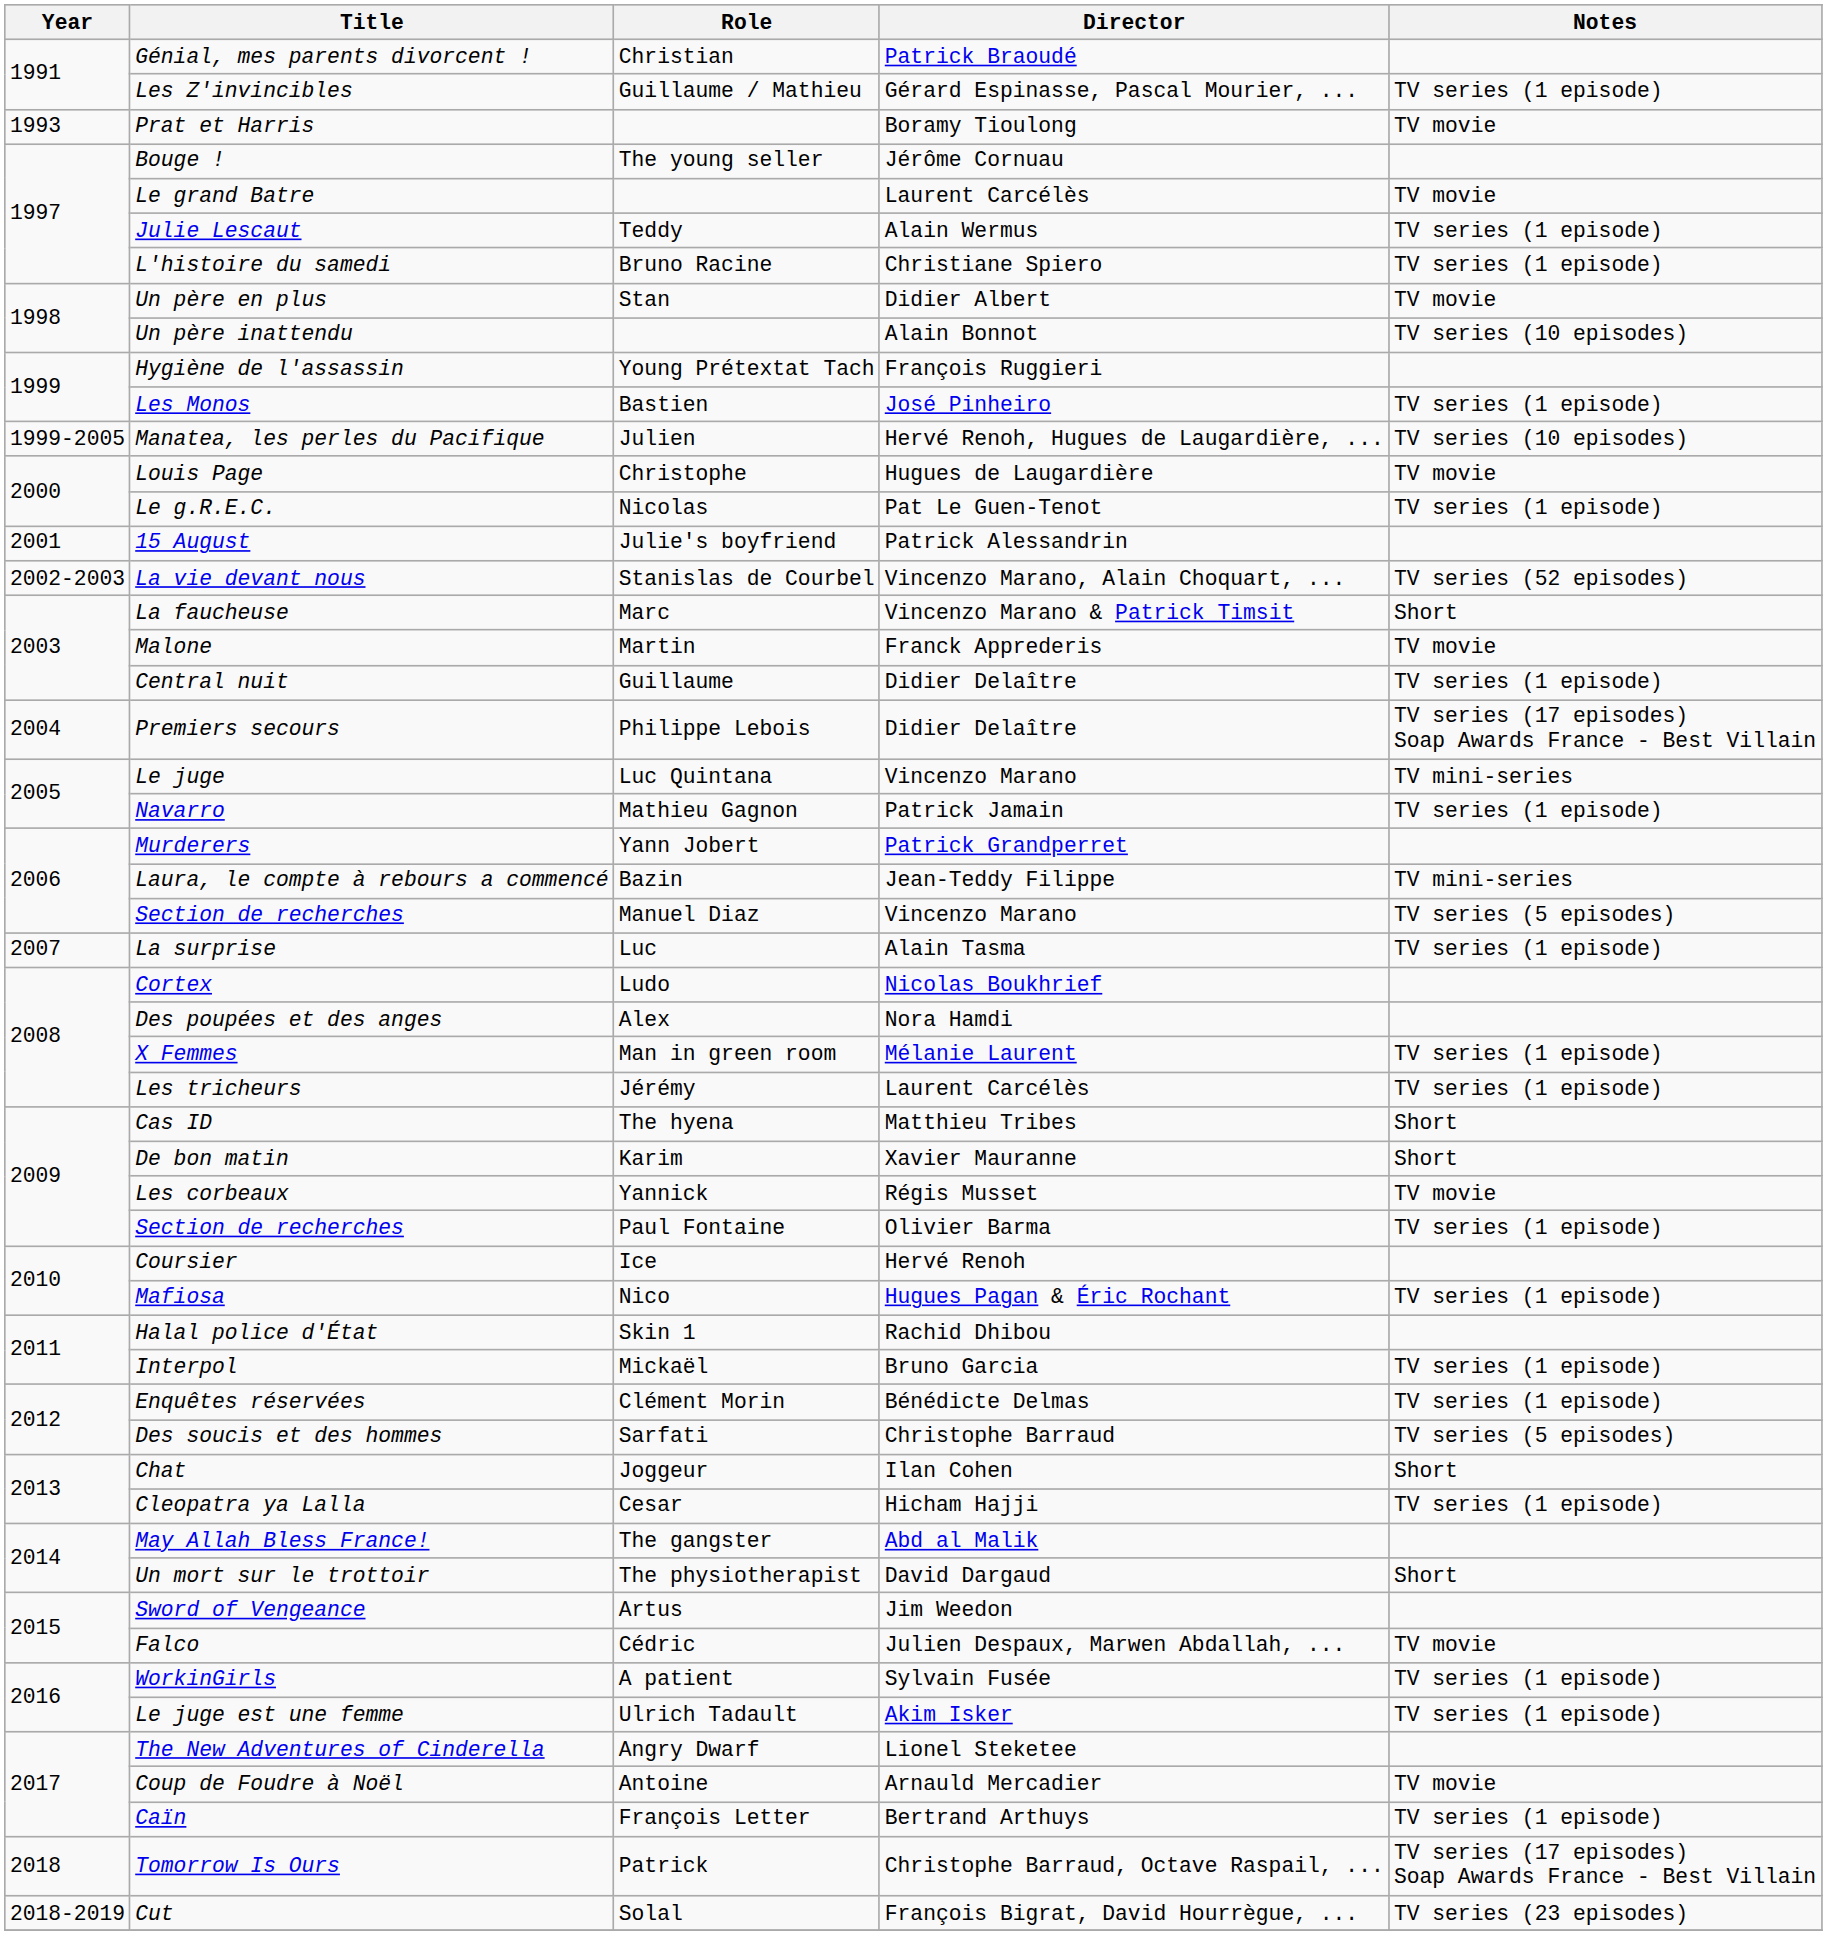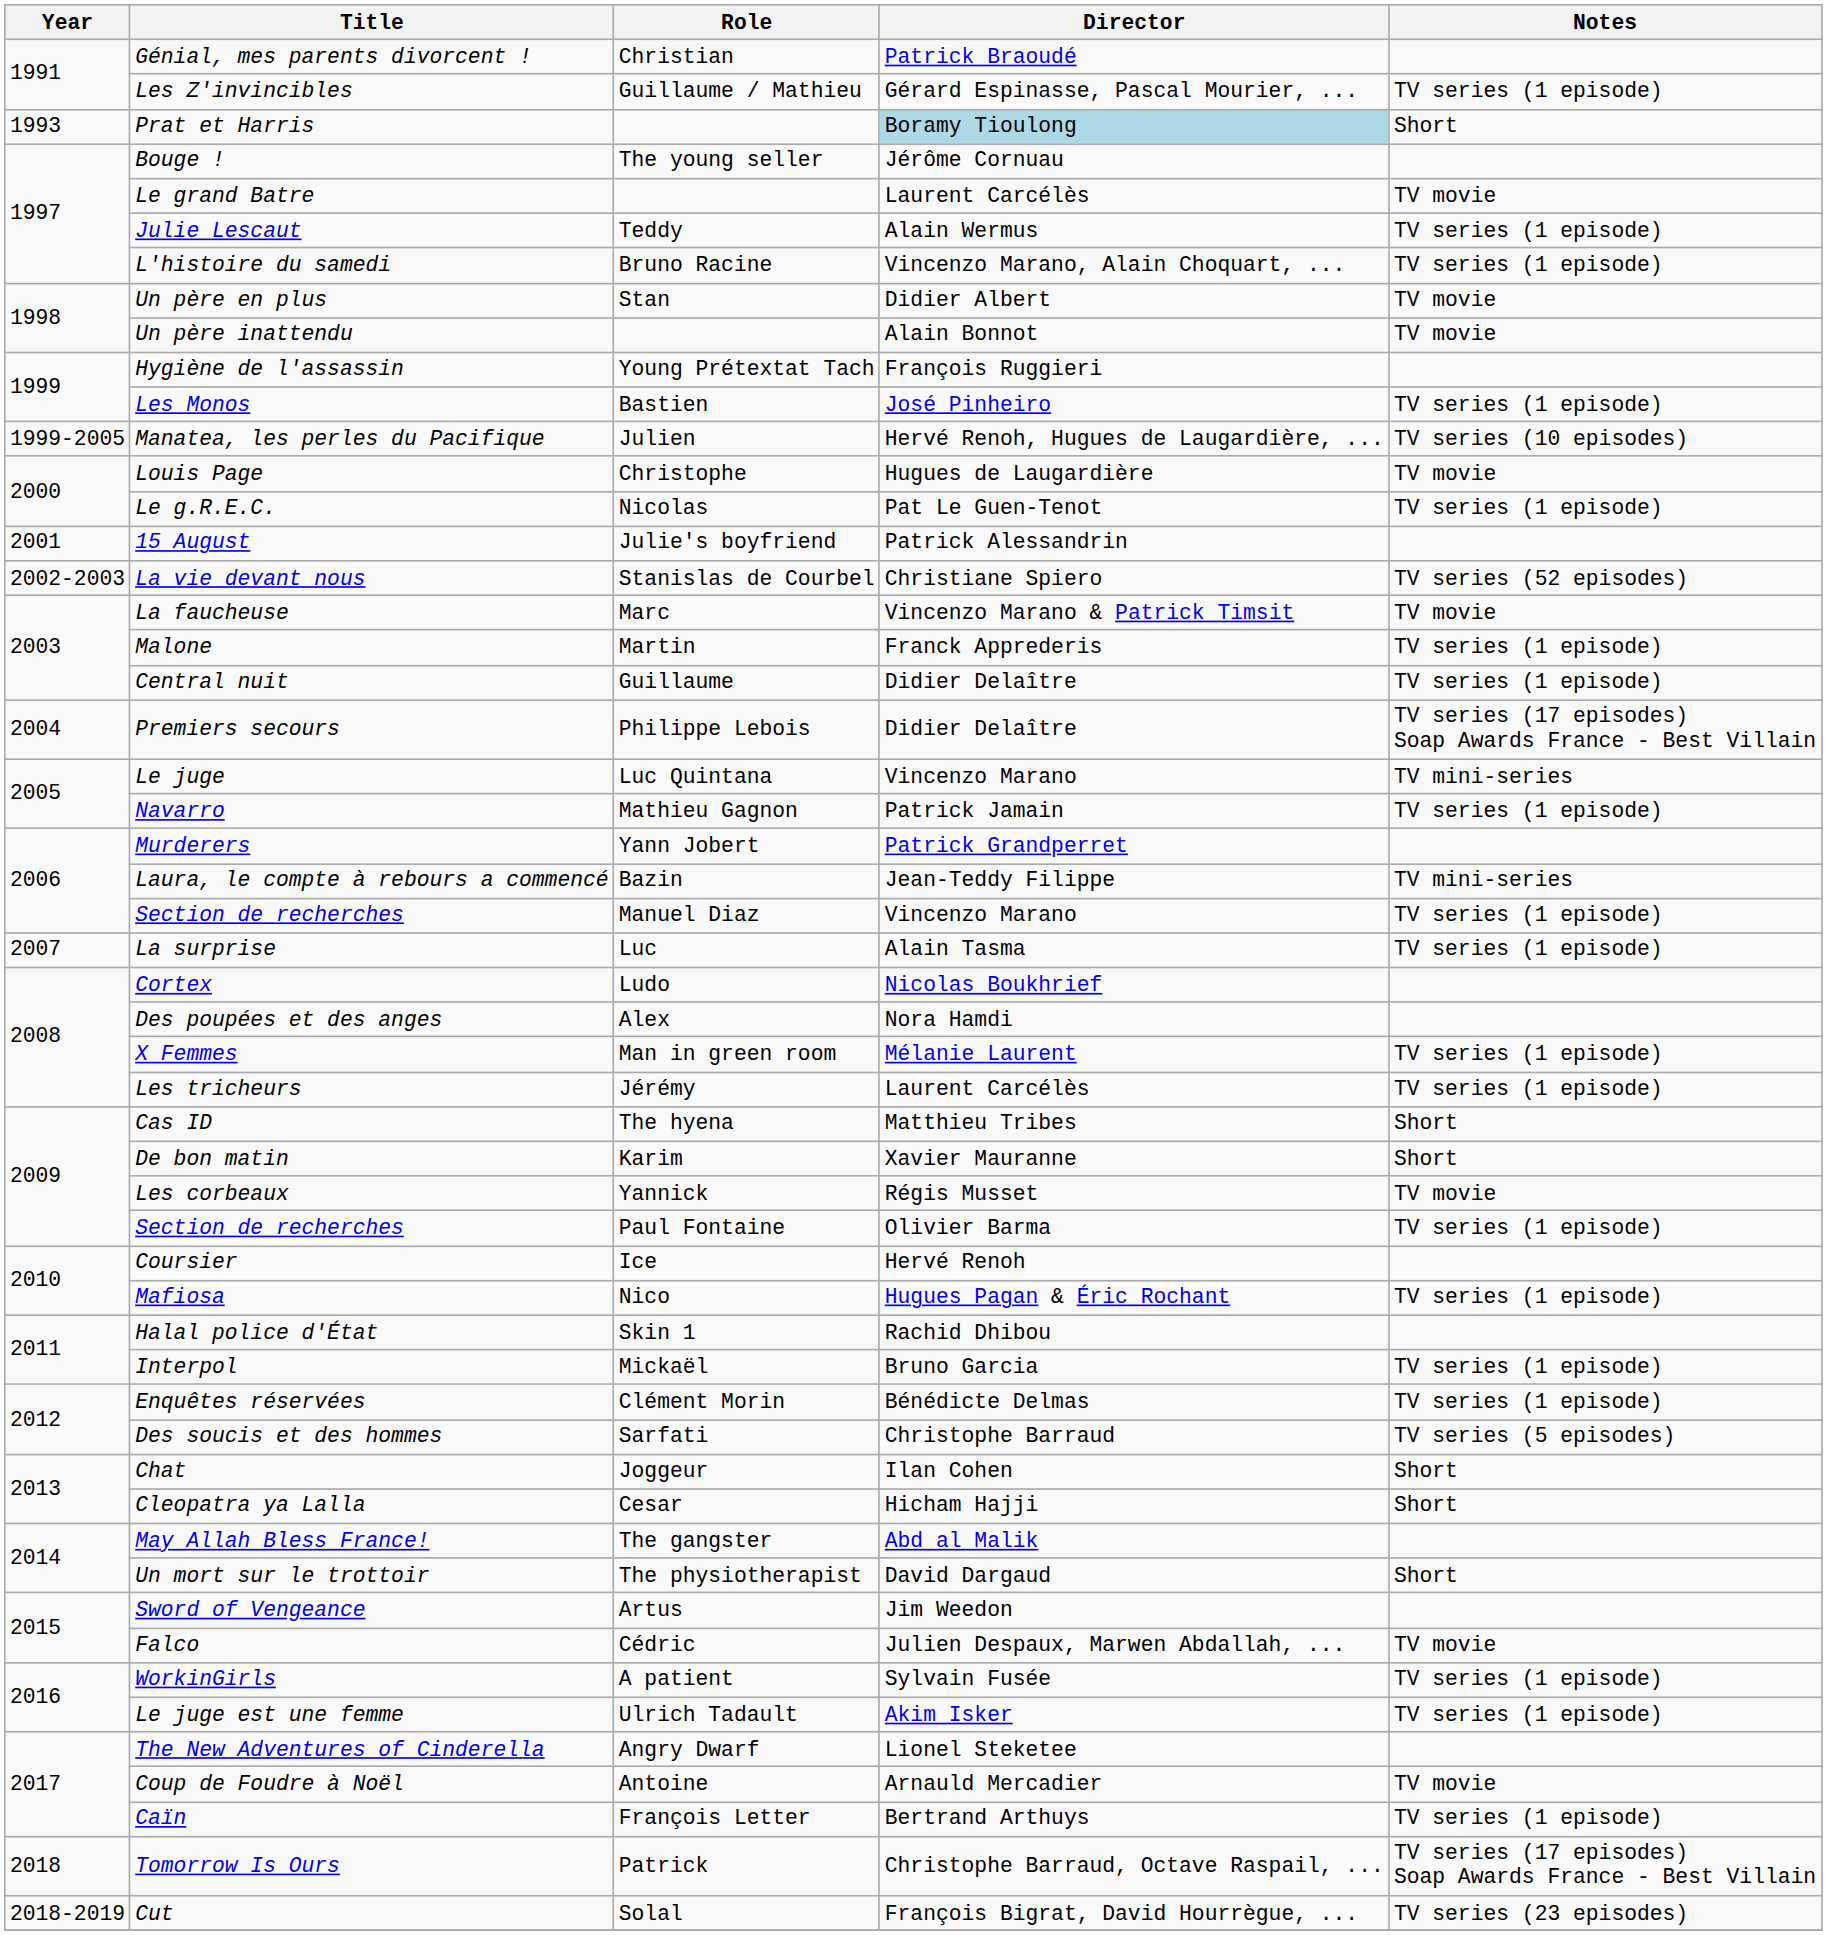Prat et Harris | Director: no background -> lightblue background
Prat et Harris | Notes: TV movie -> Short
L'histoire du samedi | Director: Christiane Spiero -> Vincenzo Marano, Alain Choquart, ...
Un père inattendu | Notes: TV series (10 episodes) -> TV movie
La vie devant nous | Director: Vincenzo Marano, Alain Choquart, ... -> Christiane Spiero
La faucheuse | Notes: Short -> TV movie
Malone | Notes: TV movie -> TV series (1 episode)
Section de recherches / Manuel Diaz | Notes: TV series (5 episodes) -> TV series (1 episode)
Cleopatra ya Lalla | Notes: TV series (1 episode) -> Short
